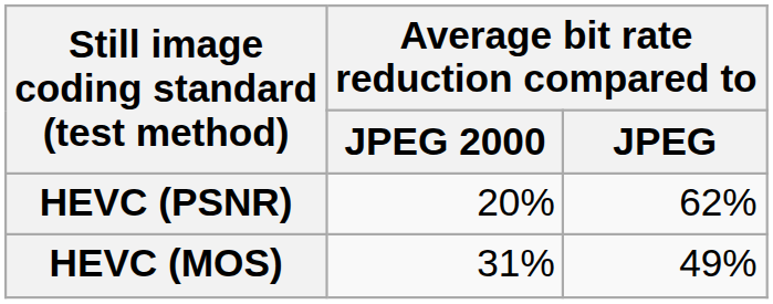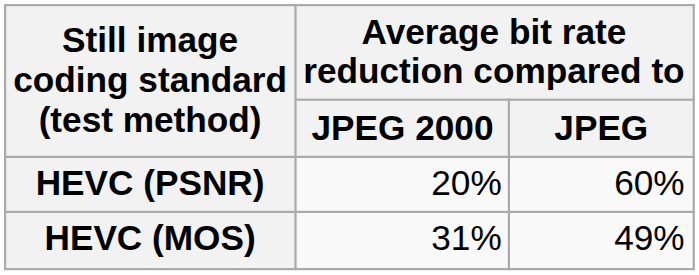HEVC (PSNR) | Average bit rate reduction compared to / JPEG: 62% -> 60%
